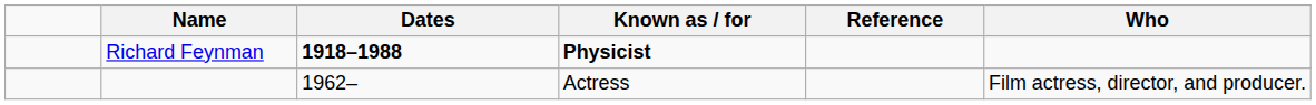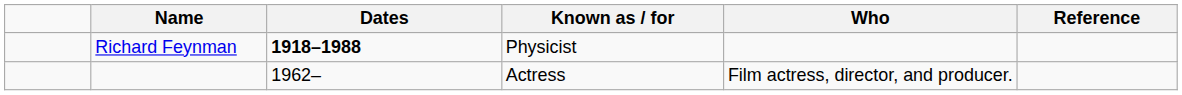columns swapped: Who <-> Reference
Richard Feynman | Known as / for: bold -> normal
